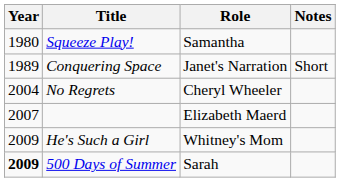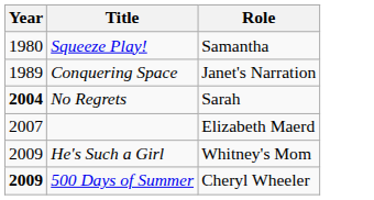- column: Notes | Short
No Regrets | Year: normal -> bold
No Regrets | Role: Cheryl Wheeler -> Sarah
500 Days of Summer | Role: Sarah -> Cheryl Wheeler
